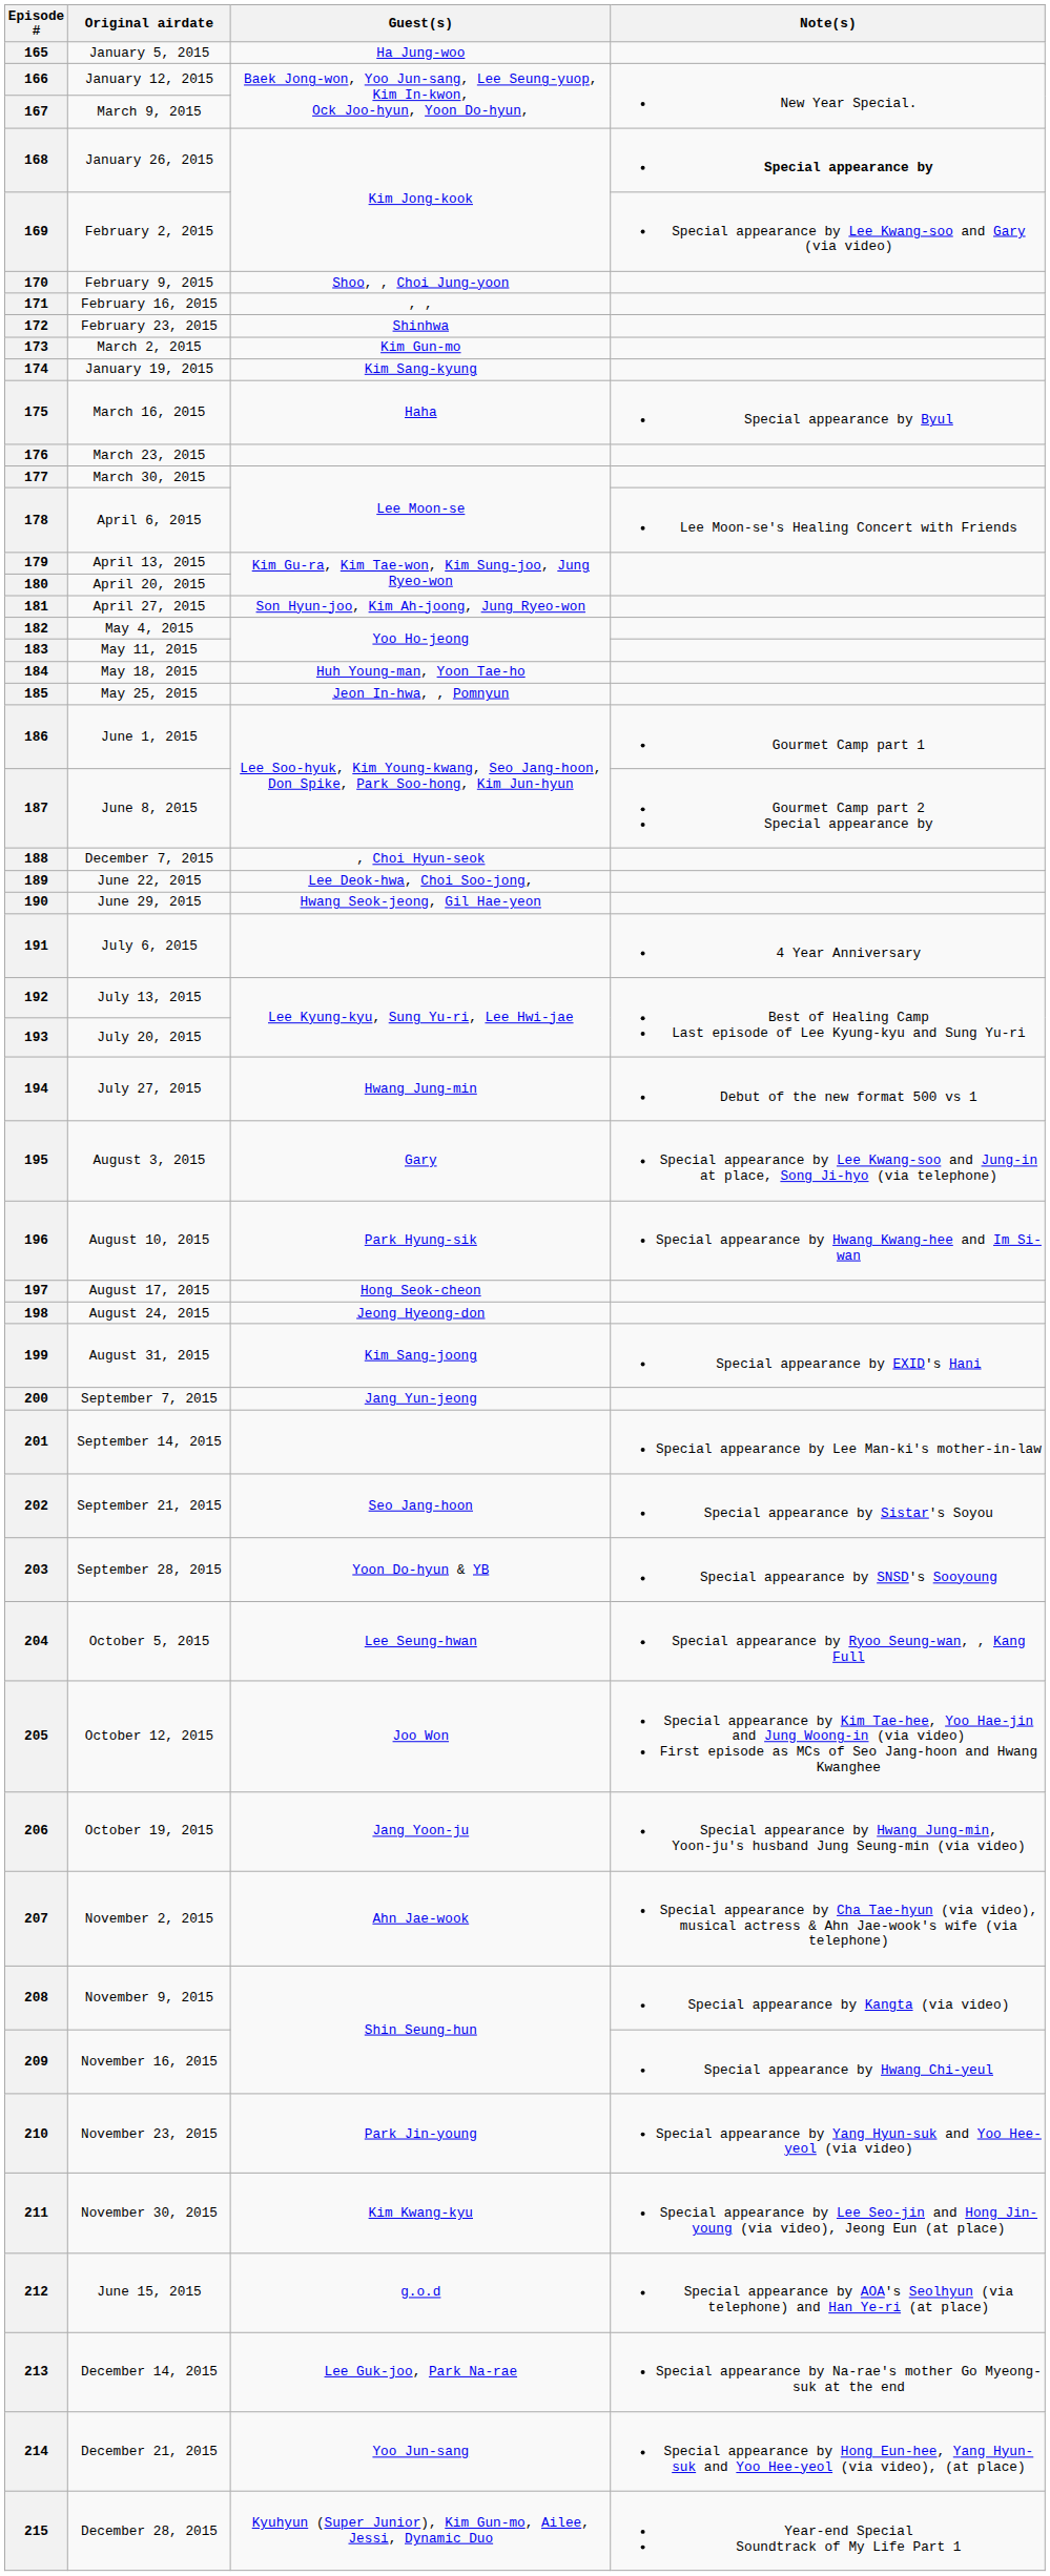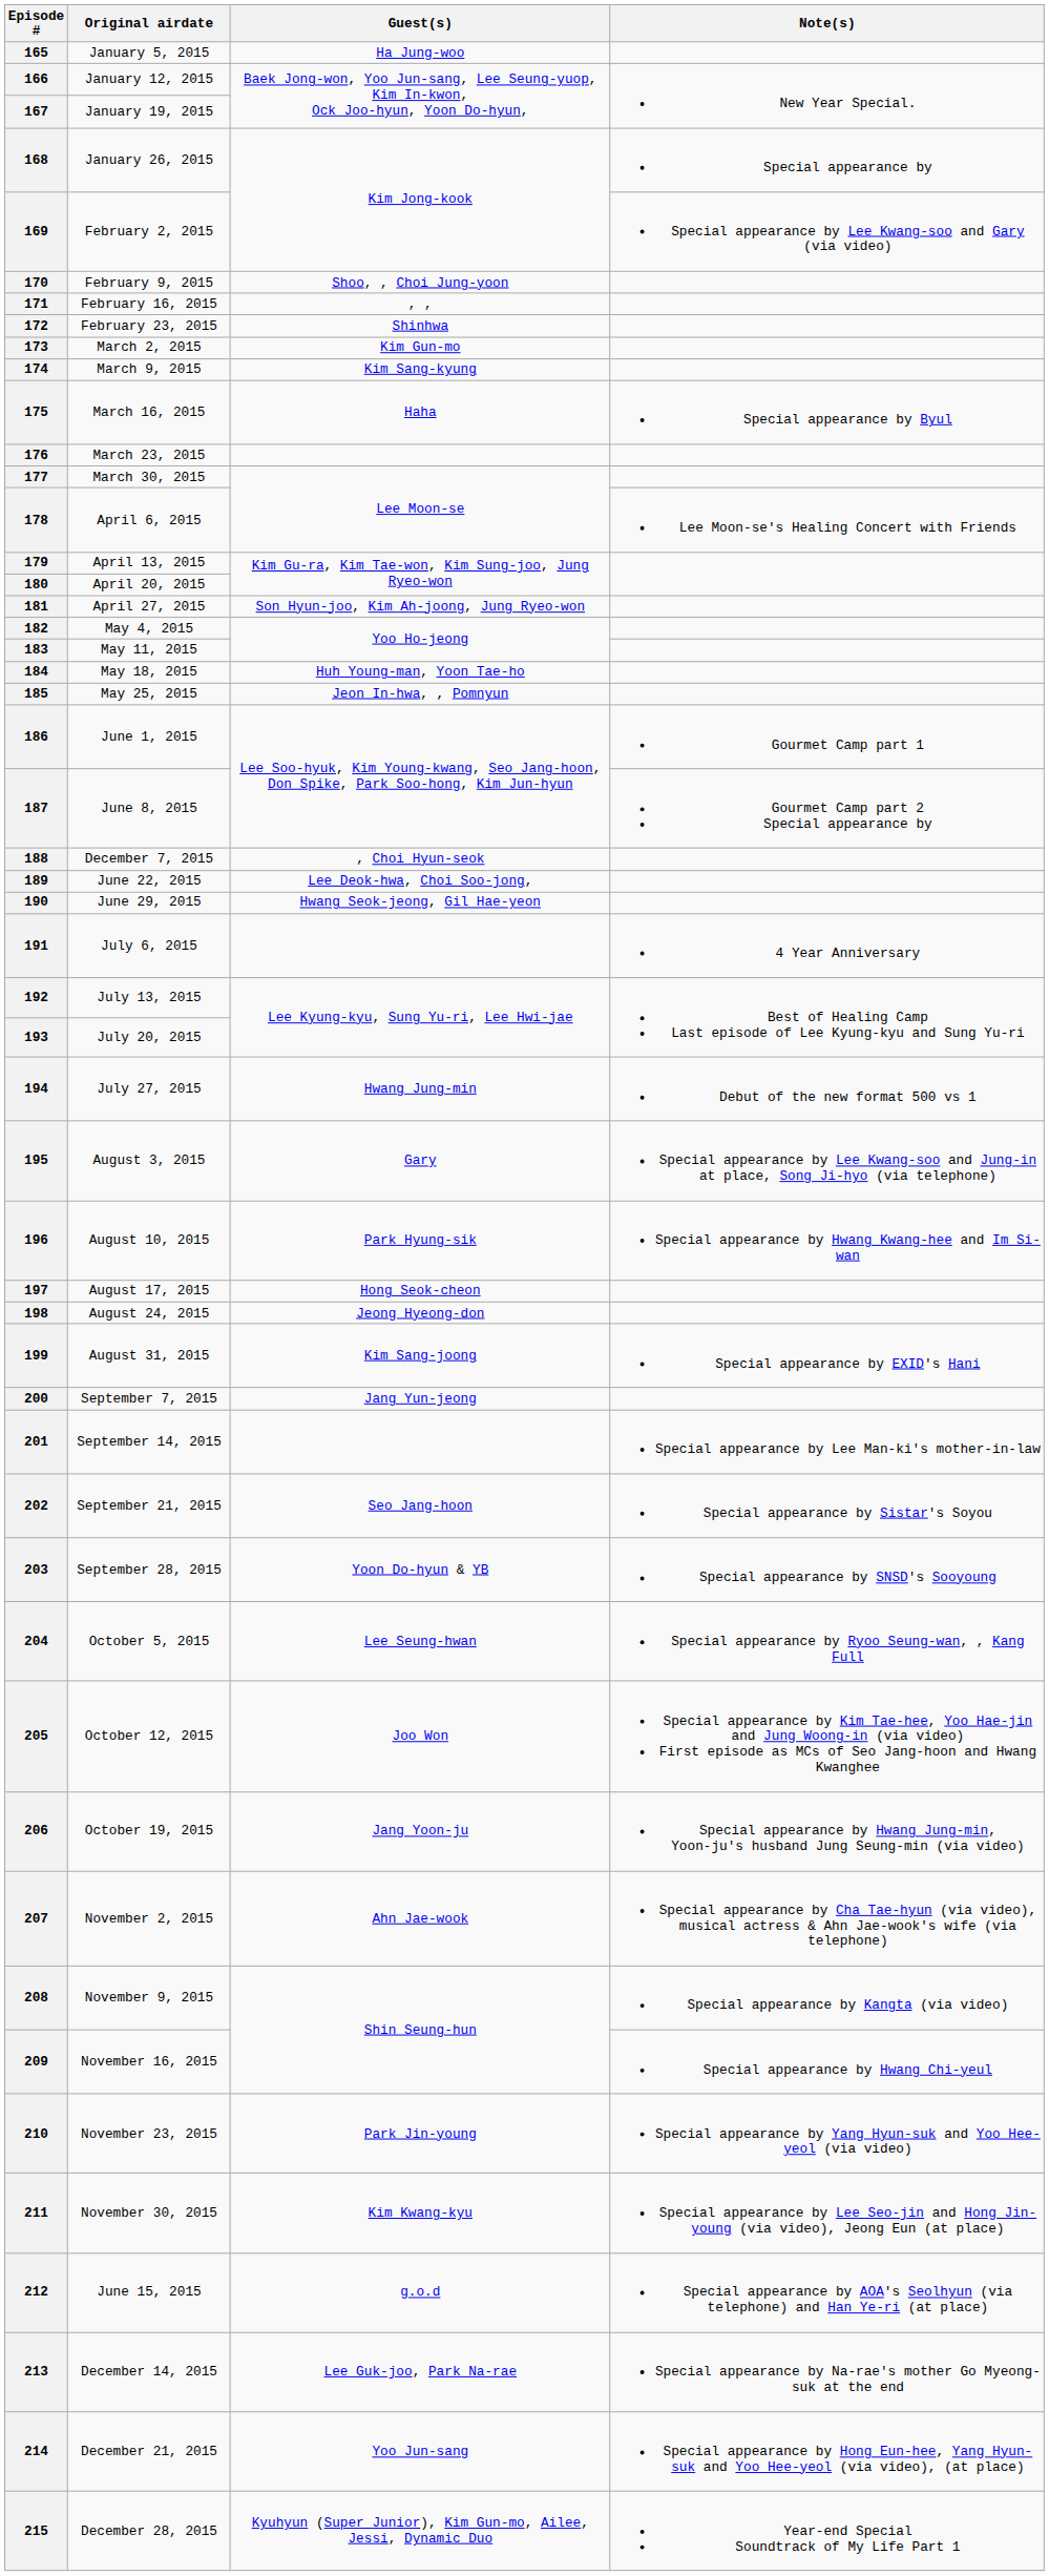167 | Original airdate: March 9, 2015 -> January 19, 2015
168 | Note(s): bold -> normal
174 | Original airdate: January 19, 2015 -> March 9, 2015
